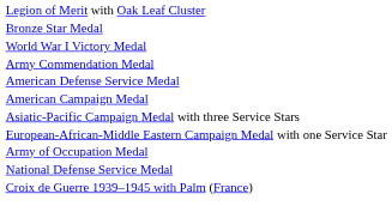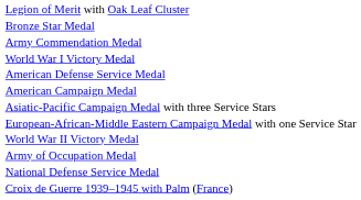rows swapped: Army Commendation Medal <-> World War I Victory Medal
+ row: World War II Victory Medal
